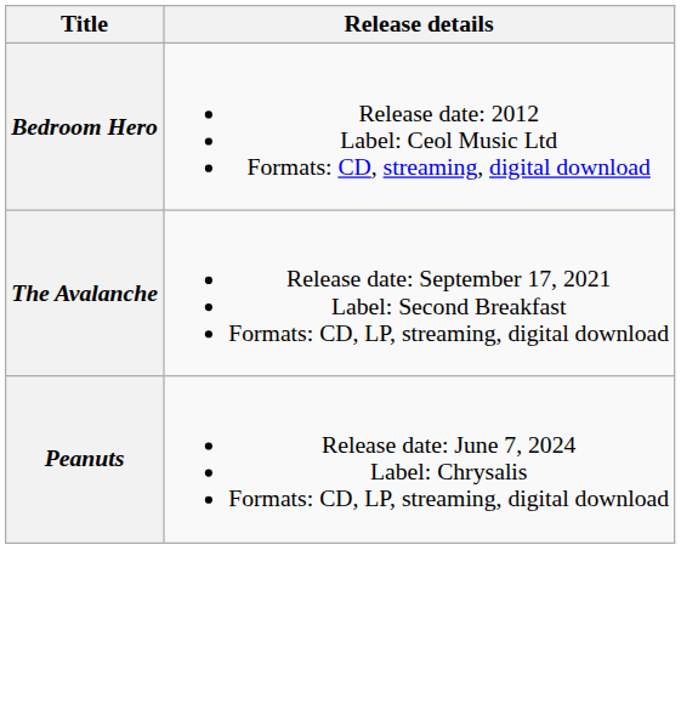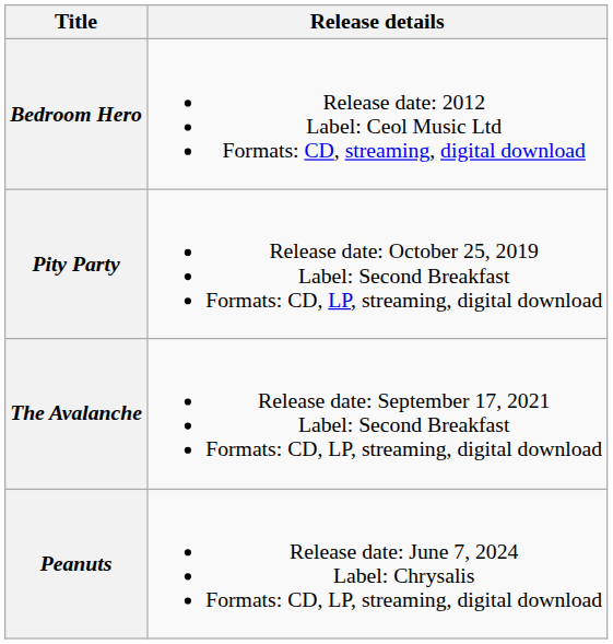+ row: Pity Party | Release date: October 25, 2019 Label: Second Breakfast Formats: CD, LP, streaming, digital download
